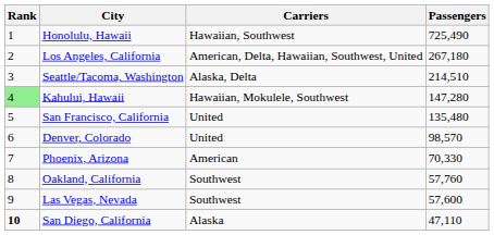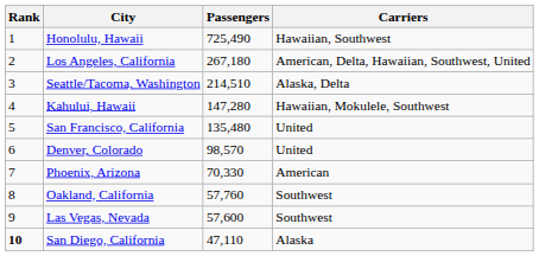columns swapped: Passengers <-> Carriers
Kahului, Hawaii | Rank: lightgreen background -> no background
